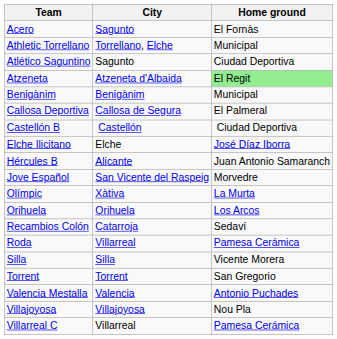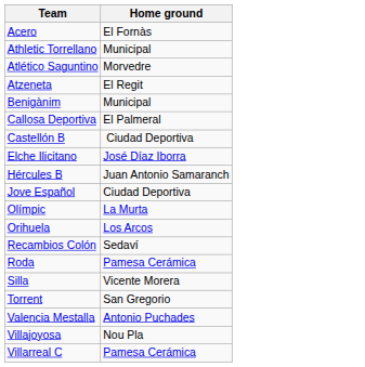- column: City | Sagunto | Torrellano, Elche | Sagunto | Atzeneta d'Albaida | Benigànim | Callosa de Segura | Castellón | Elche | Alicante | San Vicente del Raspeig | Xàtiva | Orihuela | Catarroja | Villarreal | Silla | Torrent | Valencia | Villajoyosa | Villarreal
Atlético Saguntino | Home ground: Ciudad Deportiva -> Morvedre
Atzeneta | Home ground: lightgreen background -> no background
Jove Español | Home ground: Morvedre -> Ciudad Deportiva
